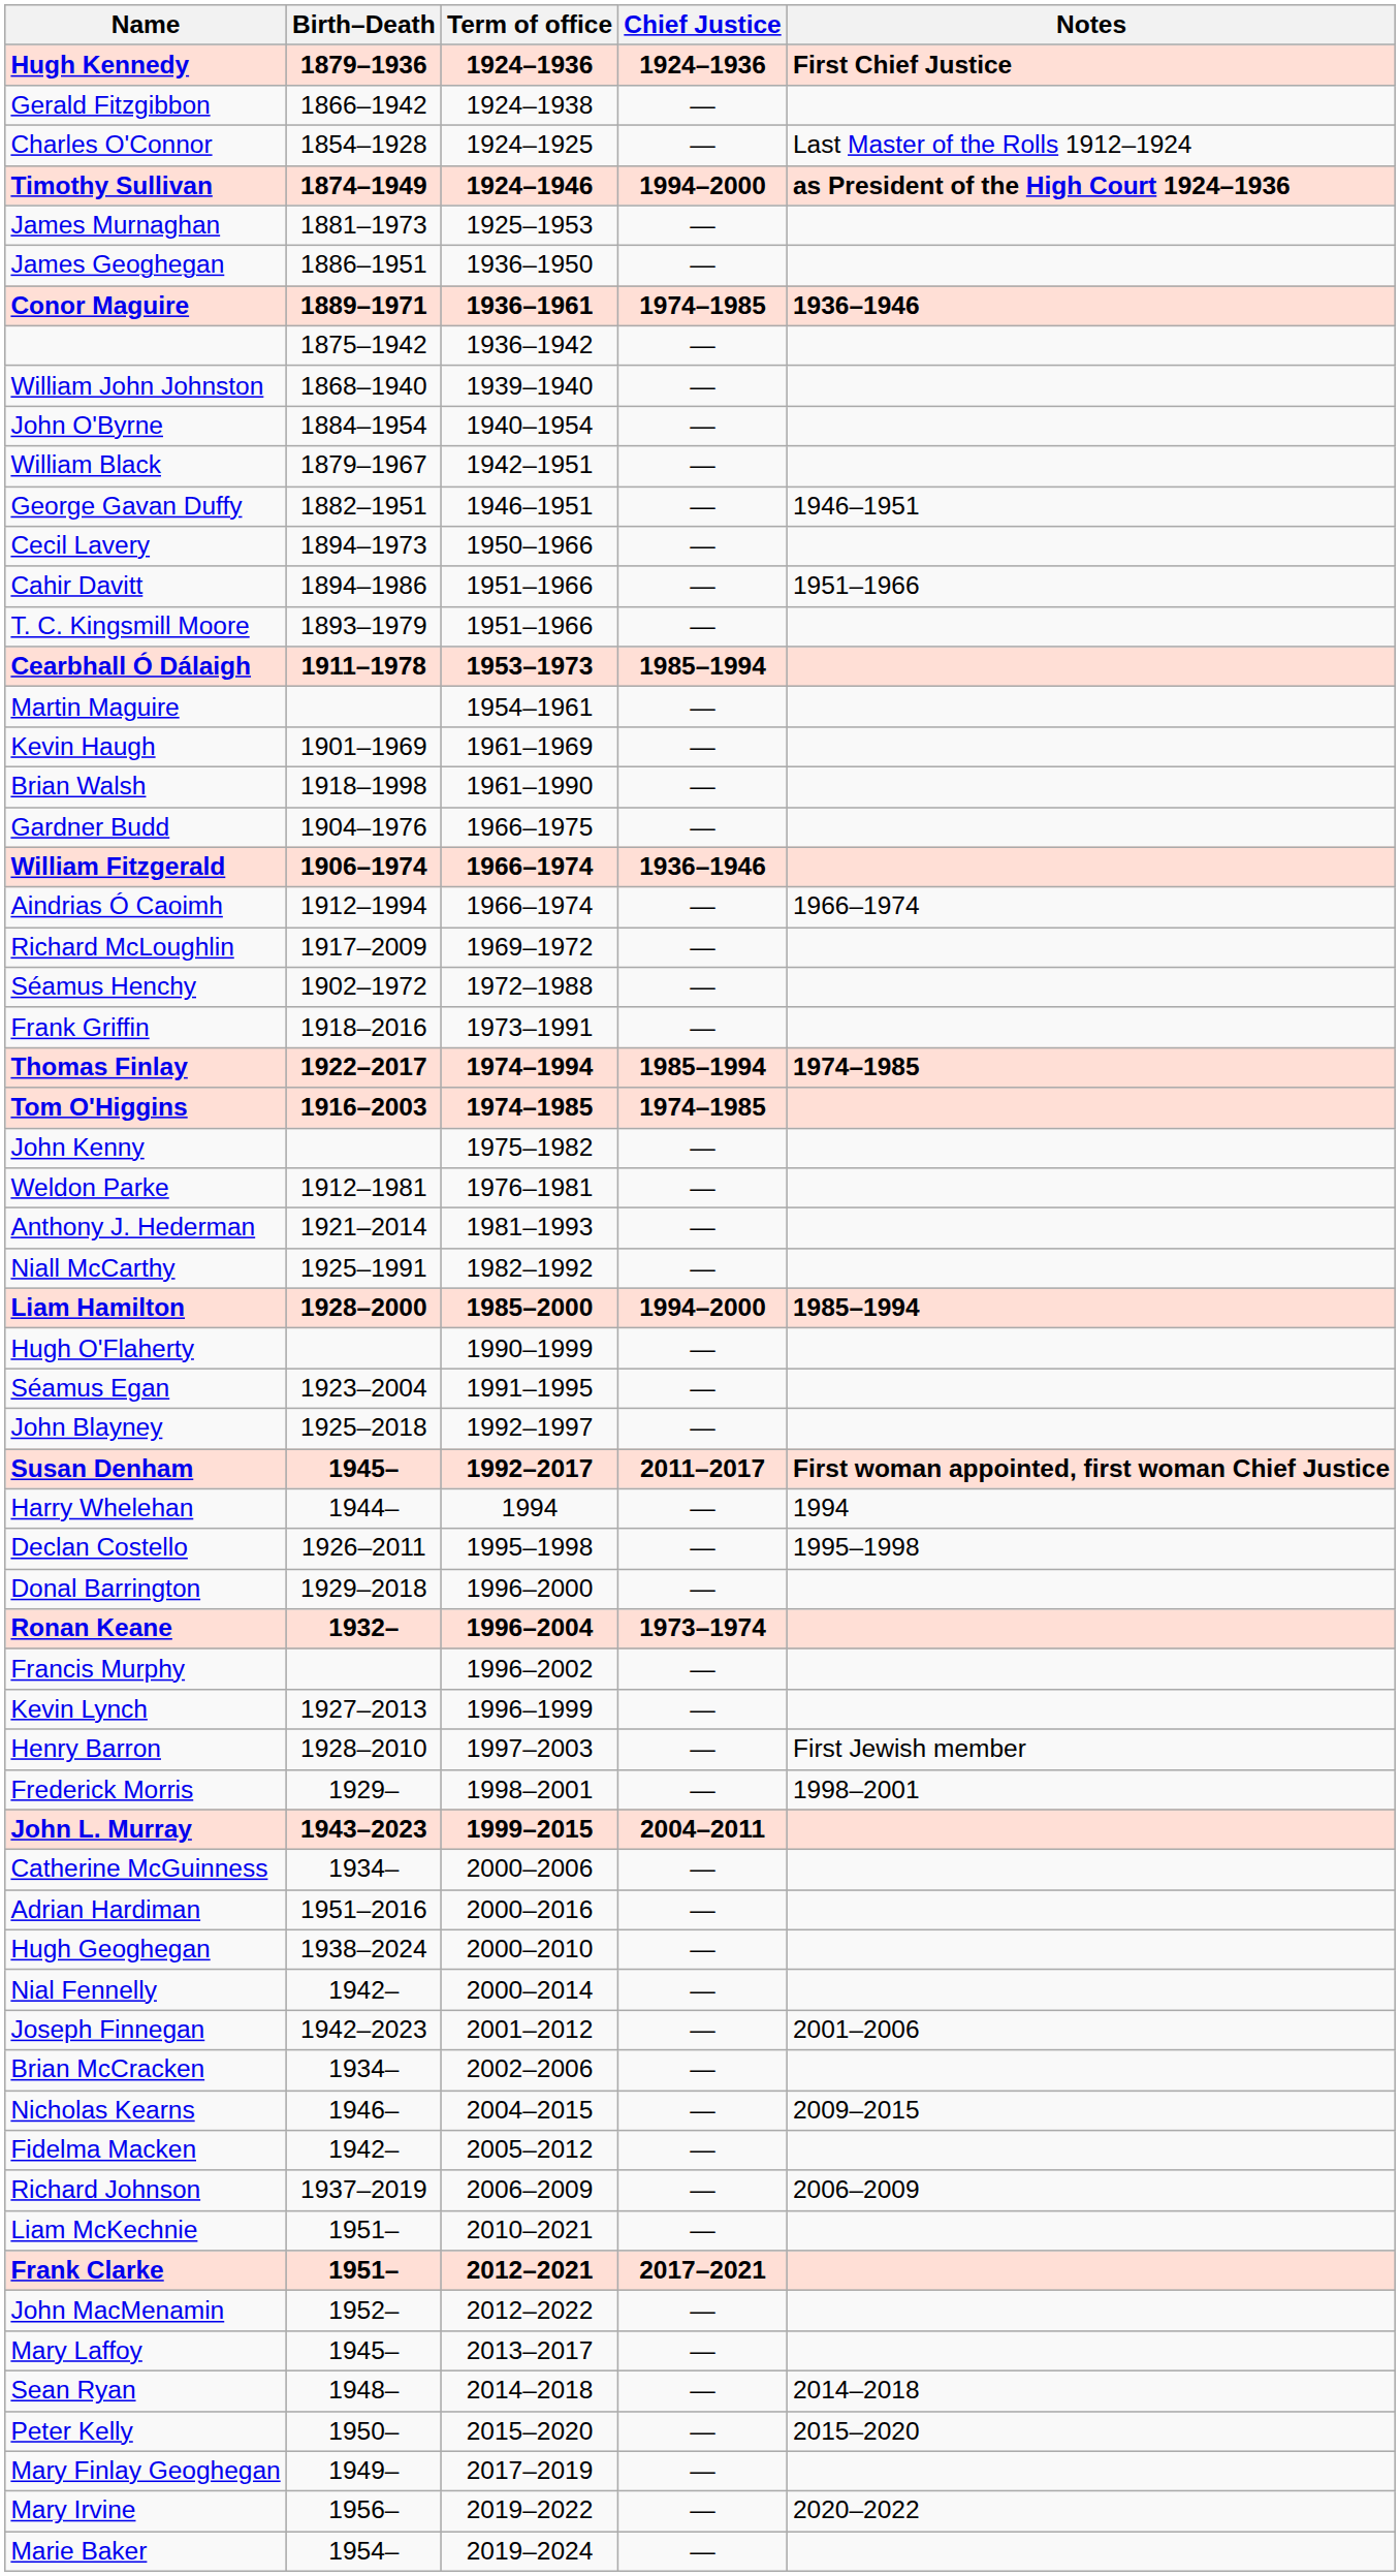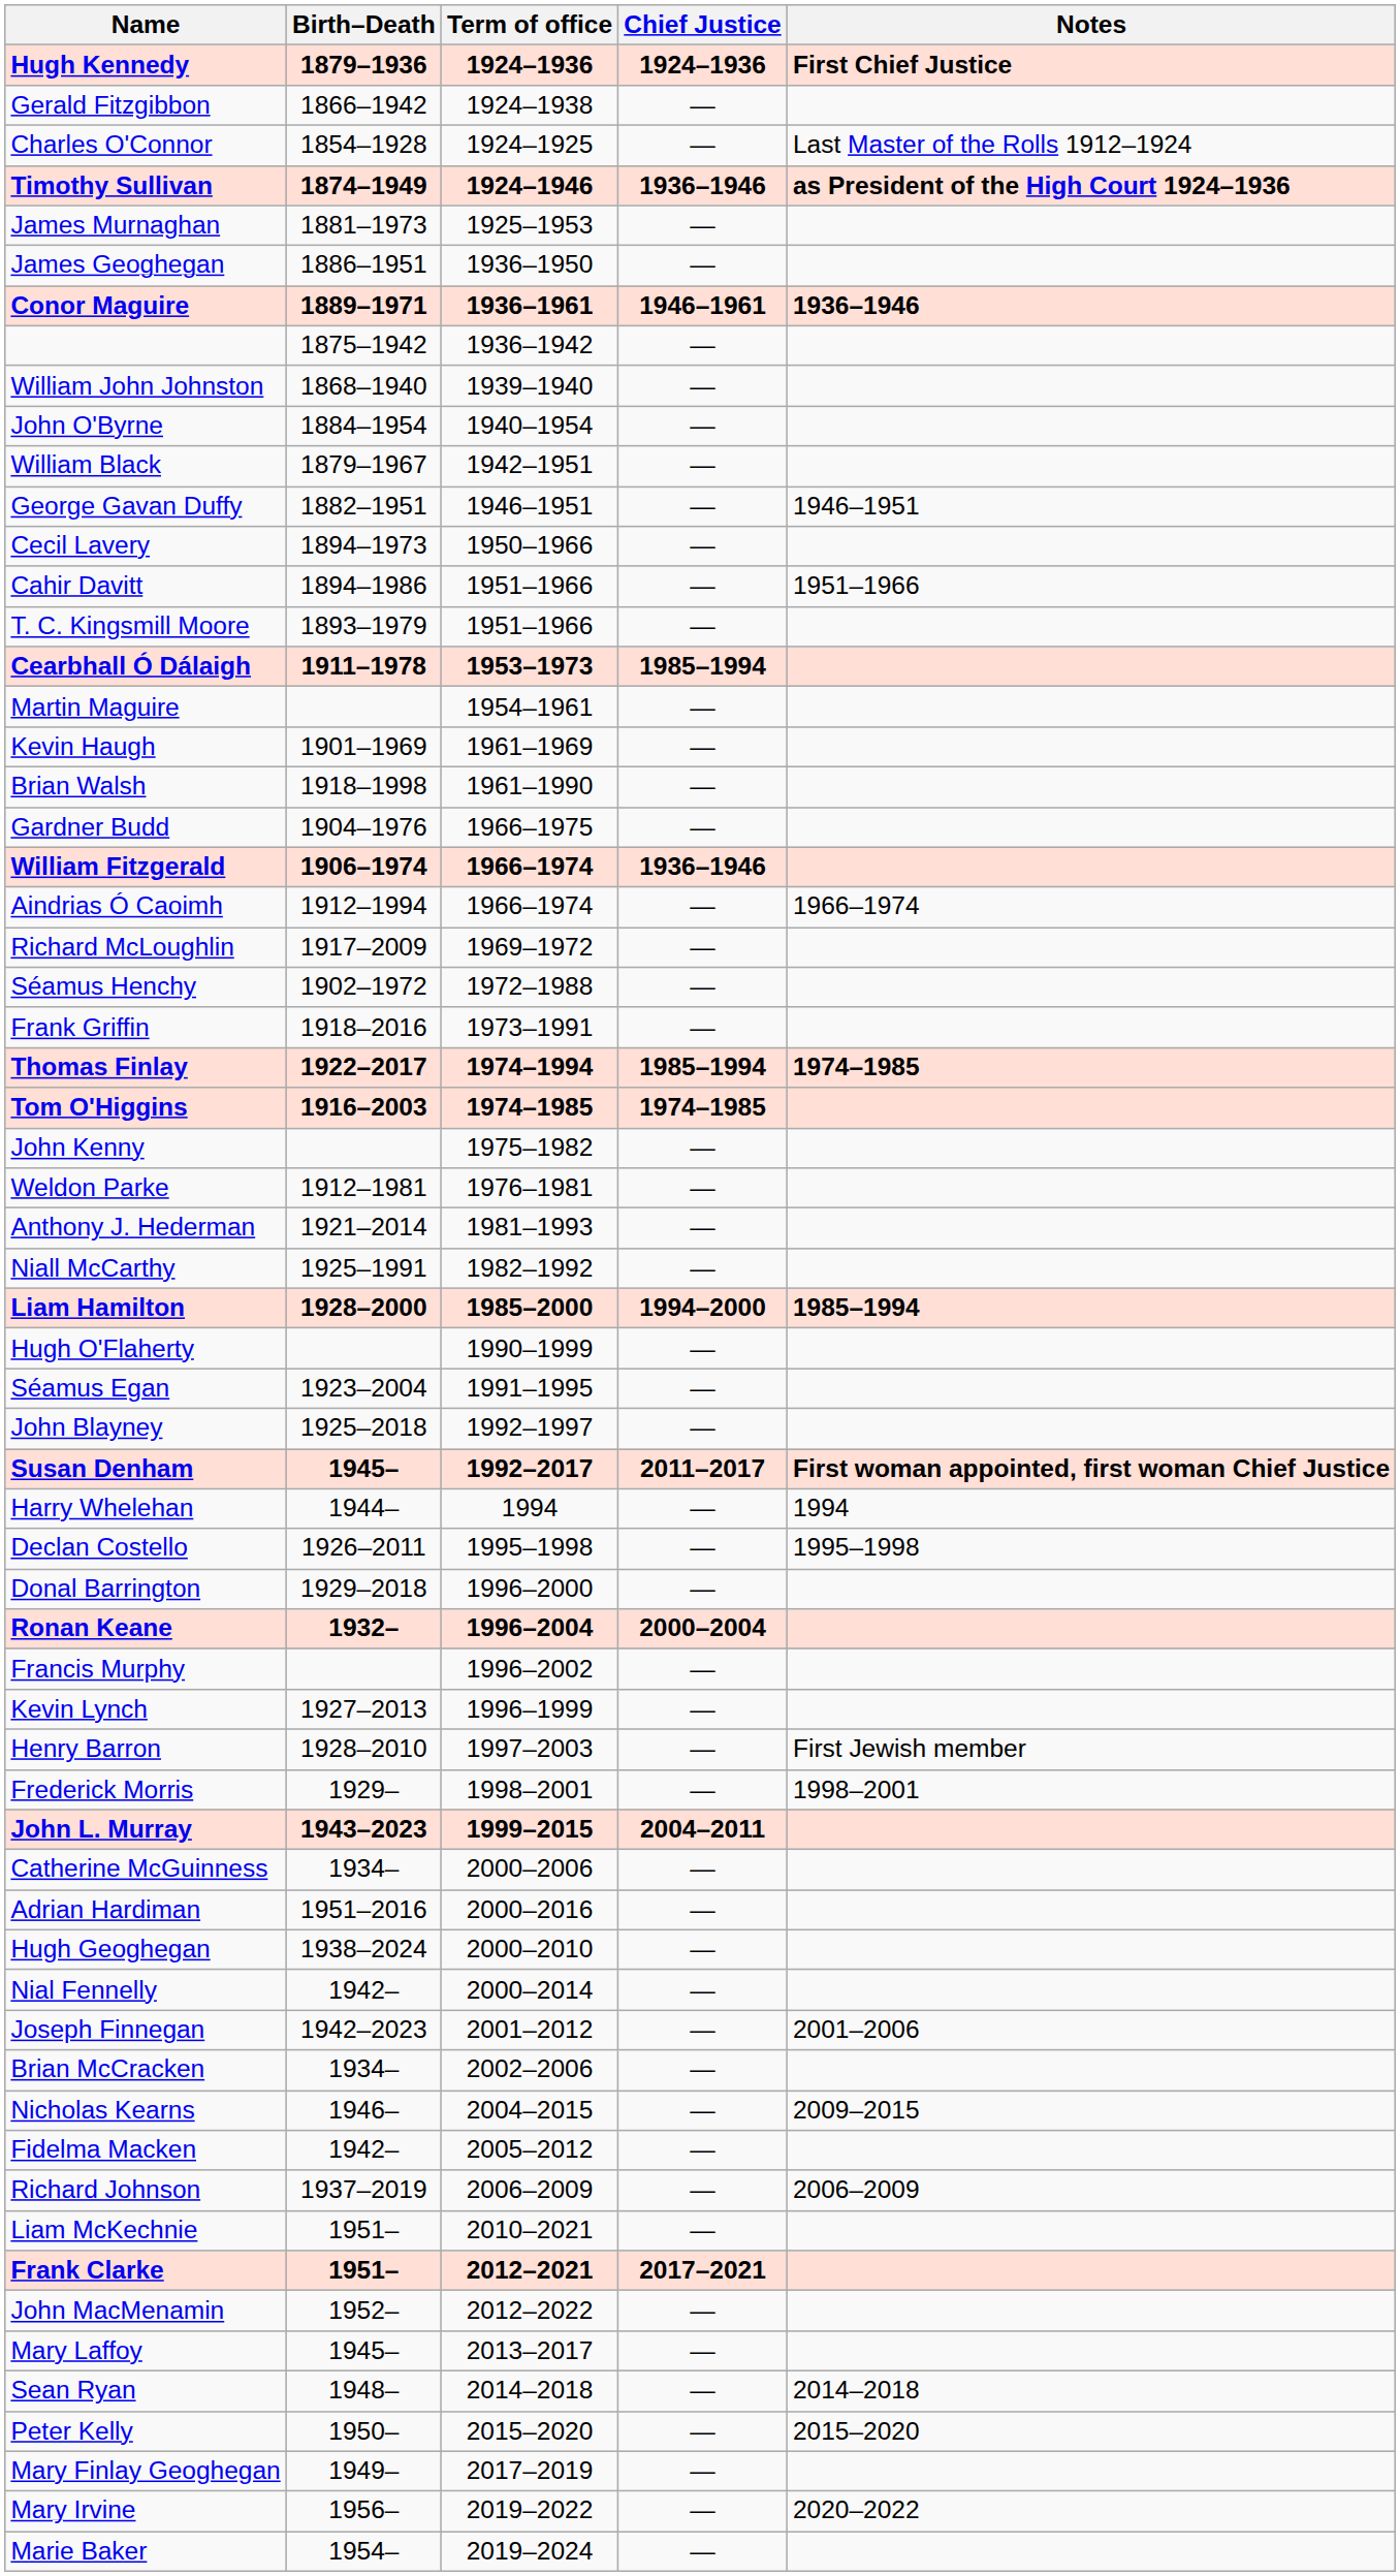Timothy Sullivan | Chief Justice: 1994–2000 -> 1936–1946
Conor Maguire | Chief Justice: 1974–1985 -> 1946–1961
Ronan Keane | Chief Justice: 1973–1974 -> 2000–2004
